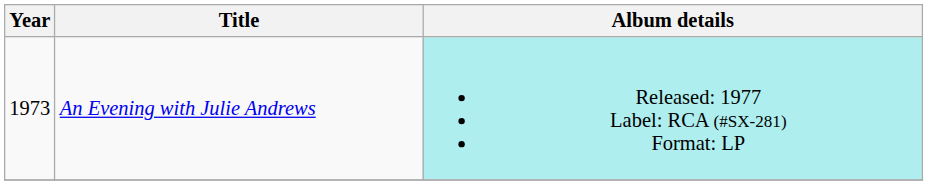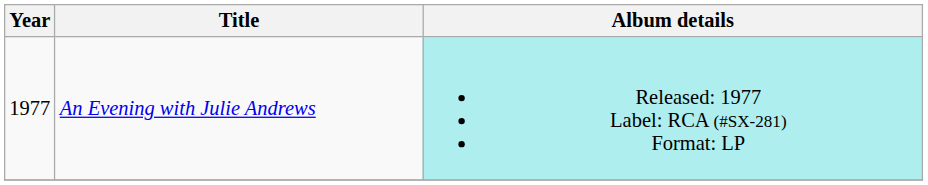An Evening with Julie Andrews | Year: 1973 -> 1977
